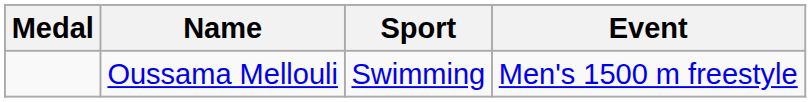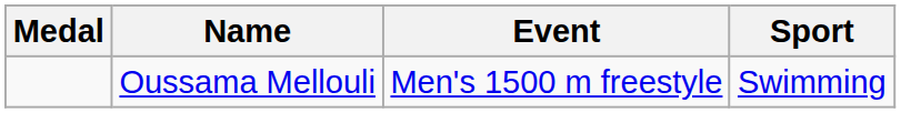columns swapped: Sport <-> Event
